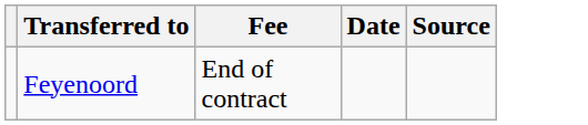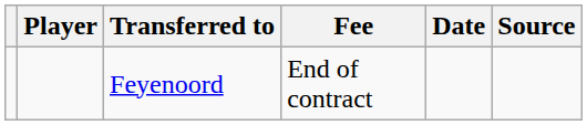+ column: Player
